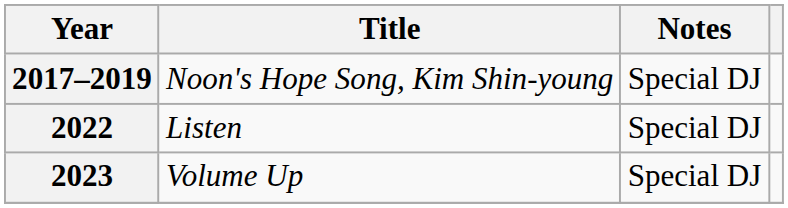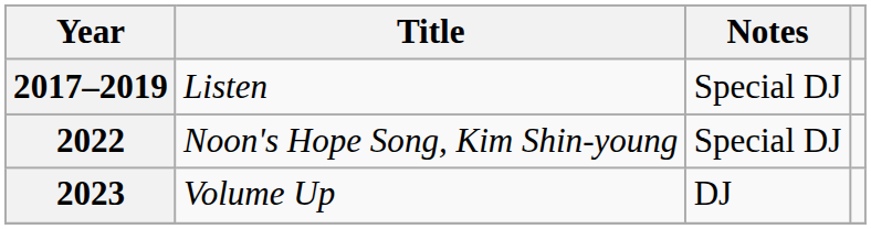2017–2019 | Title: Noon's Hope Song, Kim Shin-young -> Listen
2022 | Title: Listen -> Noon's Hope Song, Kim Shin-young
2023 | Notes: Special DJ -> DJ
